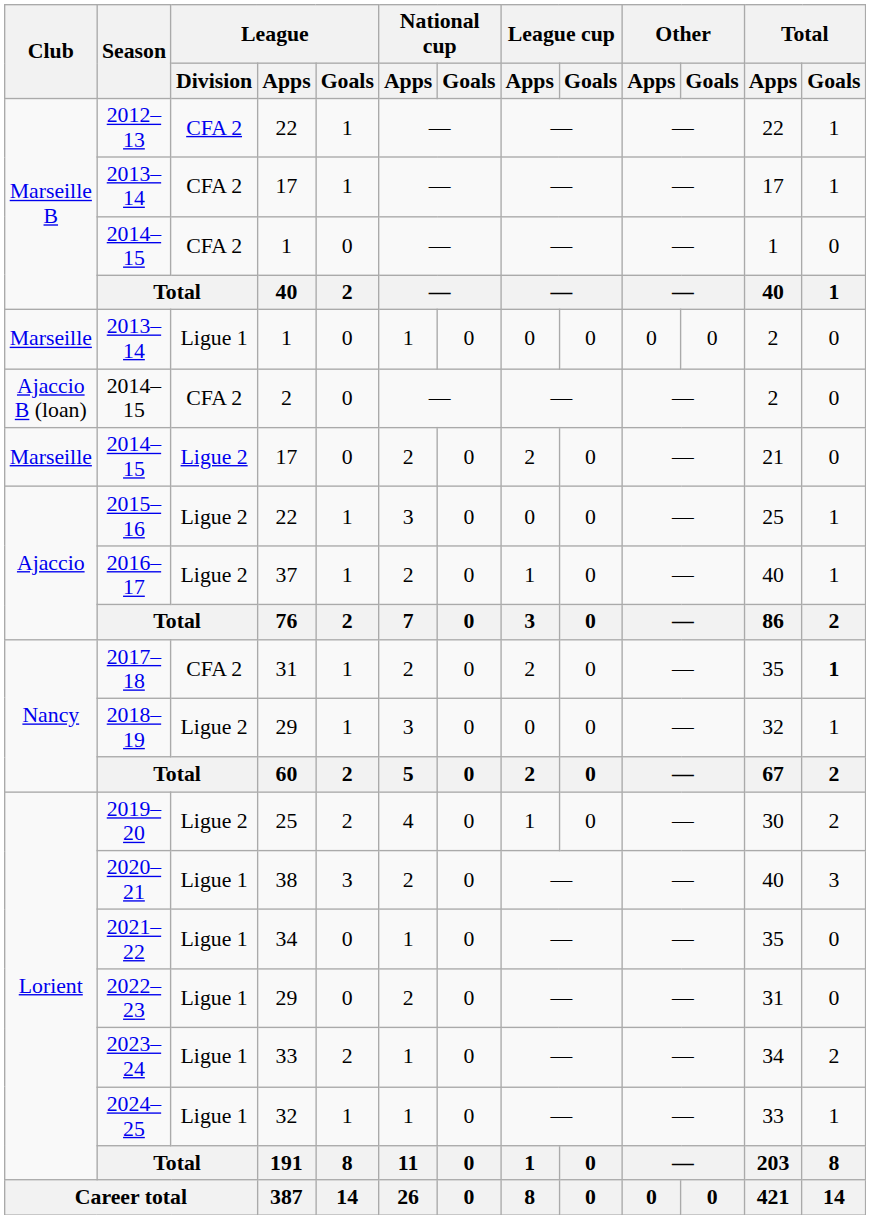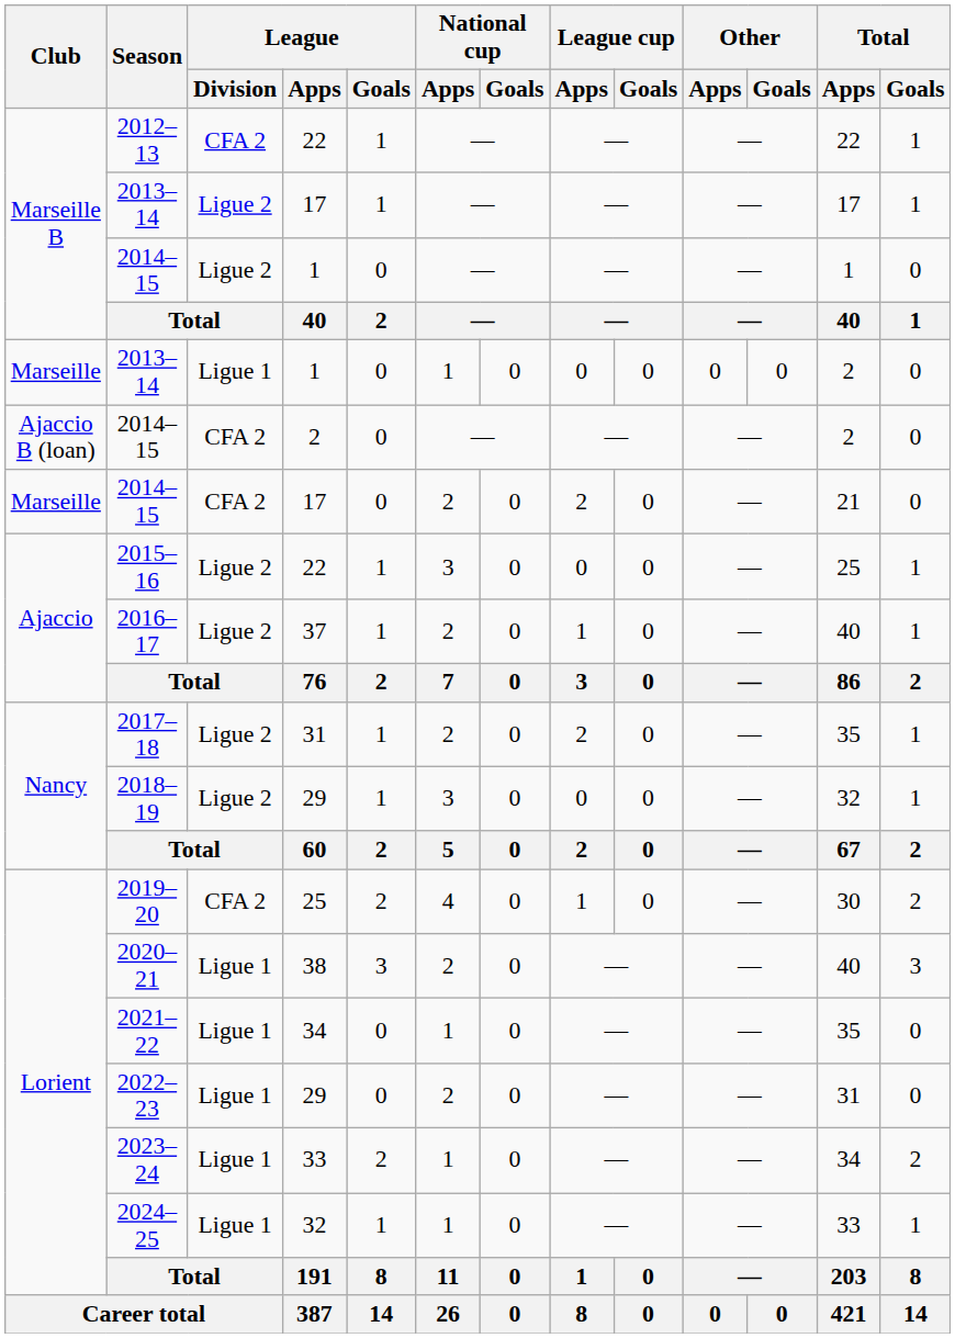2013–14 / 17 | League / Division: CFA 2 -> Ligue 2
2014–15 / 1 | League / Division: CFA 2 -> Ligue 2
2014–15 / 17 | League / Division: Ligue 2 -> CFA 2
2017–18 | League / Division: CFA 2 -> Ligue 2
2017–18 | Total / Goals: bold -> normal
2019–20 | League / Division: Ligue 2 -> CFA 2
